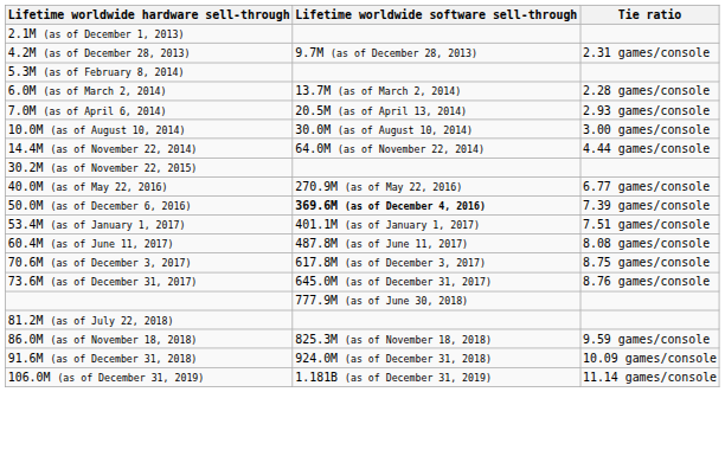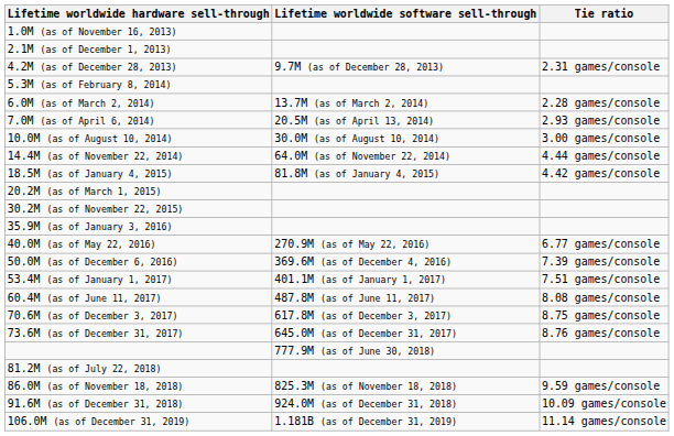+ row: 1.0M (as of November 16, 2013)
+ row: 18.5M (as of January 4, 2015) | 81.8M (as of January 4, 2015) | 4.42 games/console
+ row: 20.2M (as of March 1, 2015)
+ row: 35.9M (as of January 3, 2016)
50.0M (as of December 6, 2016) | Lifetime worldwide software sell-through: bold -> normal
